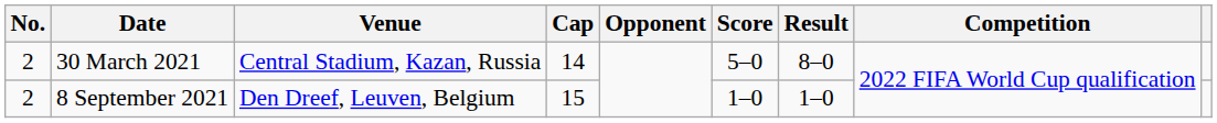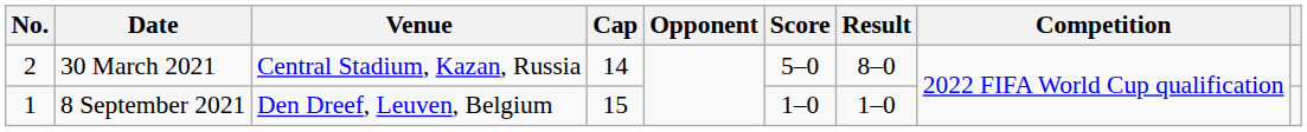8 September 2021 | No.: 2 -> 1
